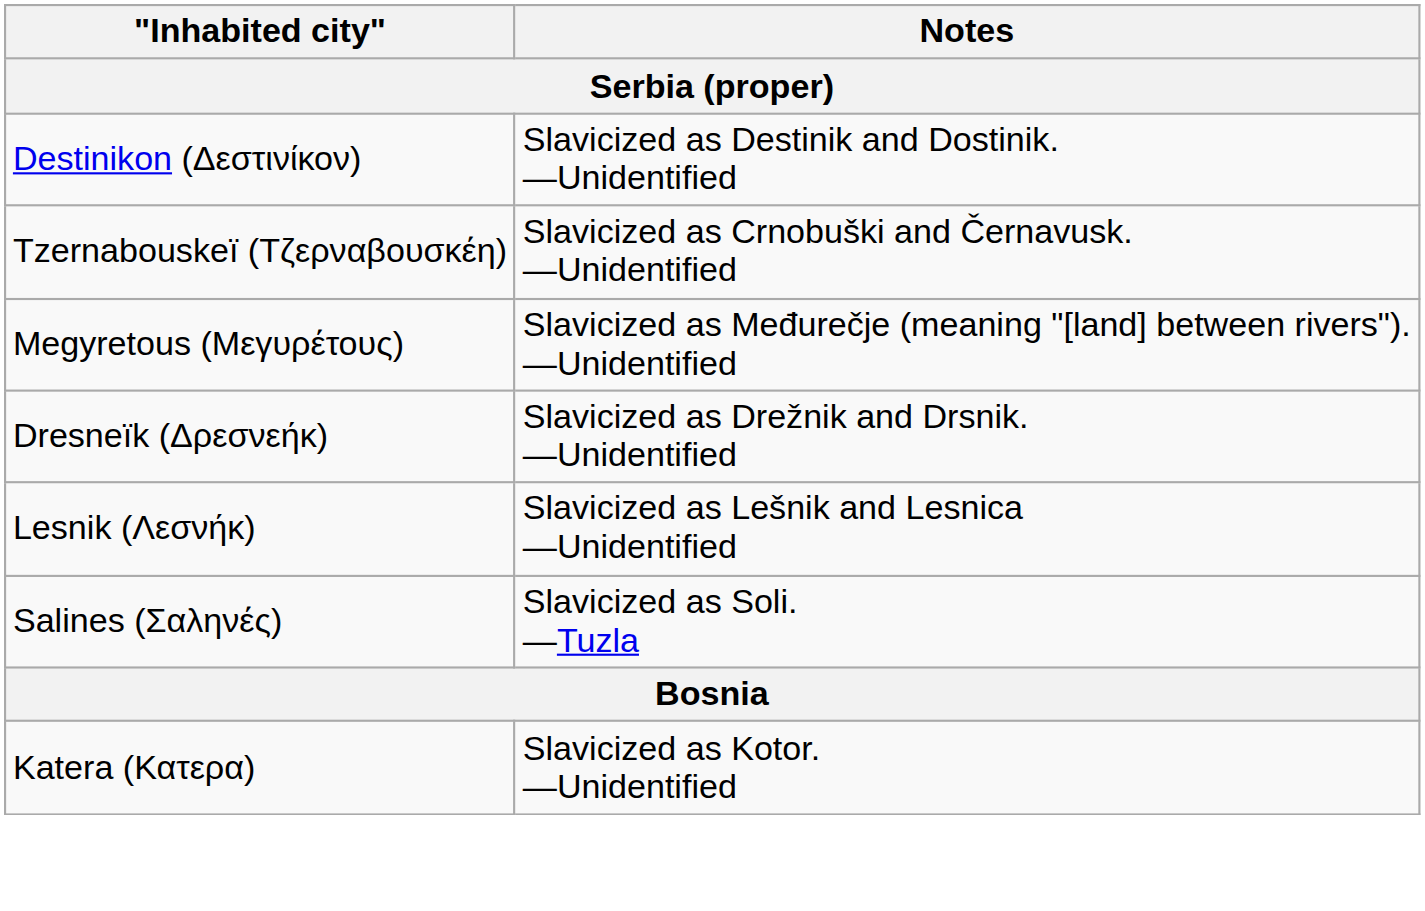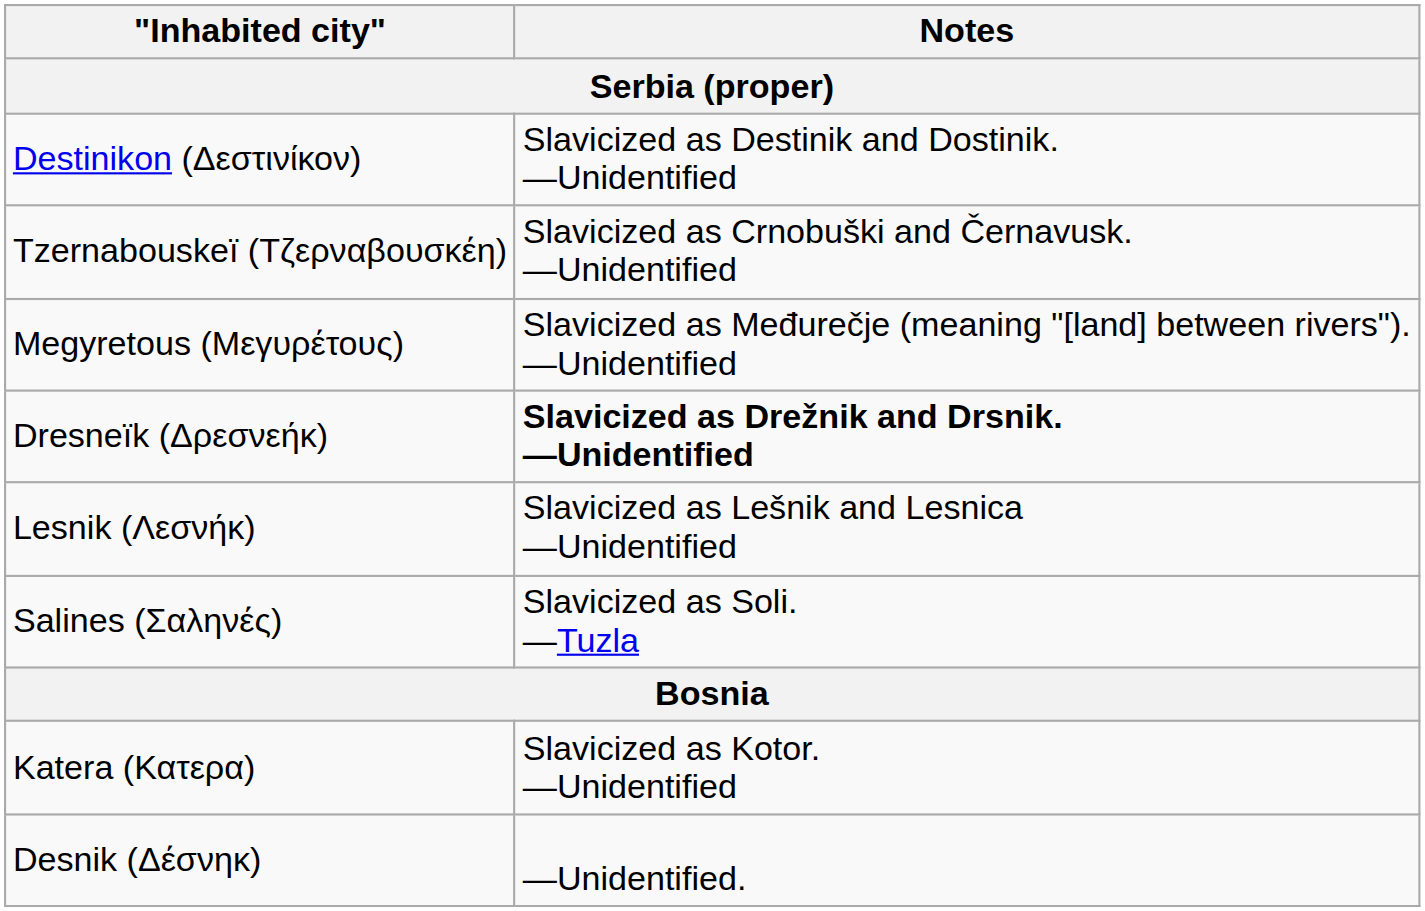Dresneïk (Δρεσνεήκ) | Notes: normal -> bold
+ row: Desnik (Δέσνηκ) | —Unidentified.
